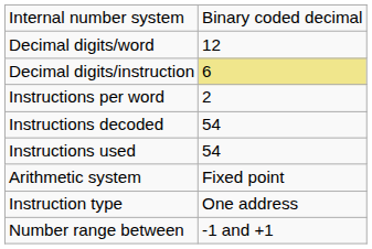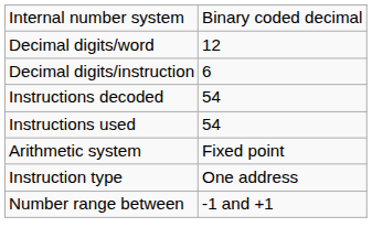Decimal digits/instruction | column 2: khaki background -> no background
- row: Instructions per word | 2
